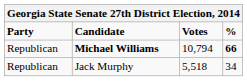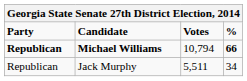Michael Williams | Party: normal -> bold
Jack Murphy | Votes: 5,518 -> 5,511
